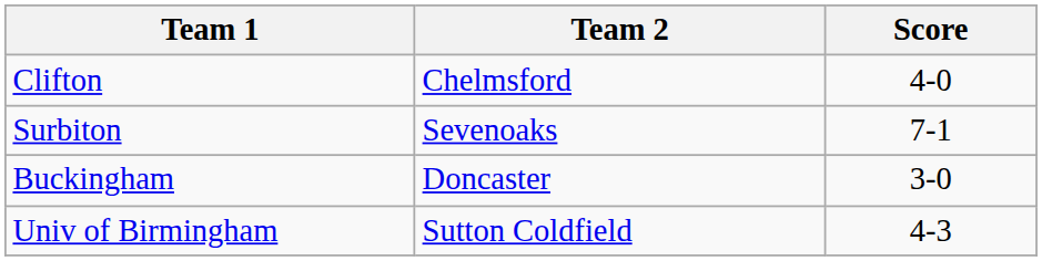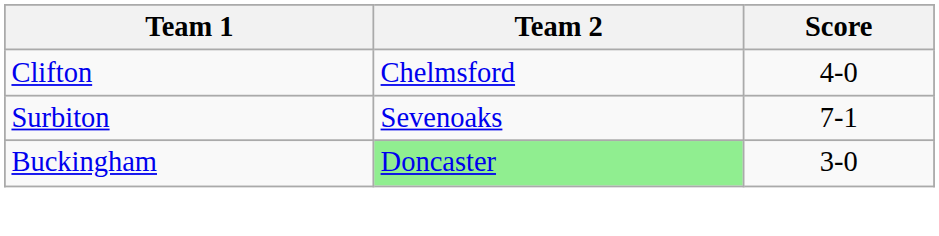Buckingham | Team 2: no background -> lightgreen background
- row: Univ of Birmingham | Sutton Coldfield | 4-3
